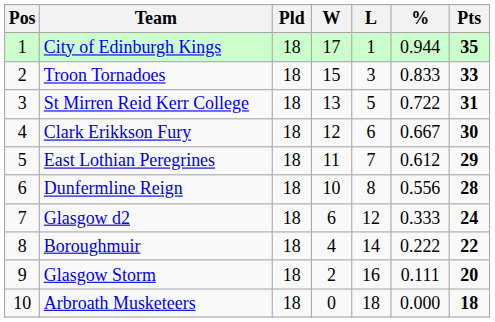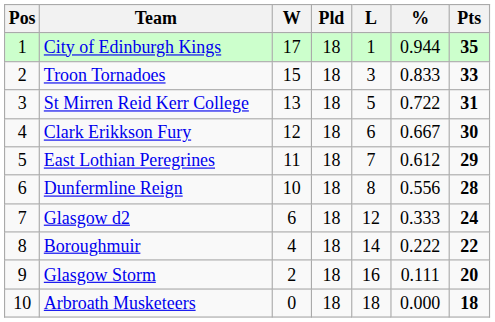columns swapped: Pld <-> W
